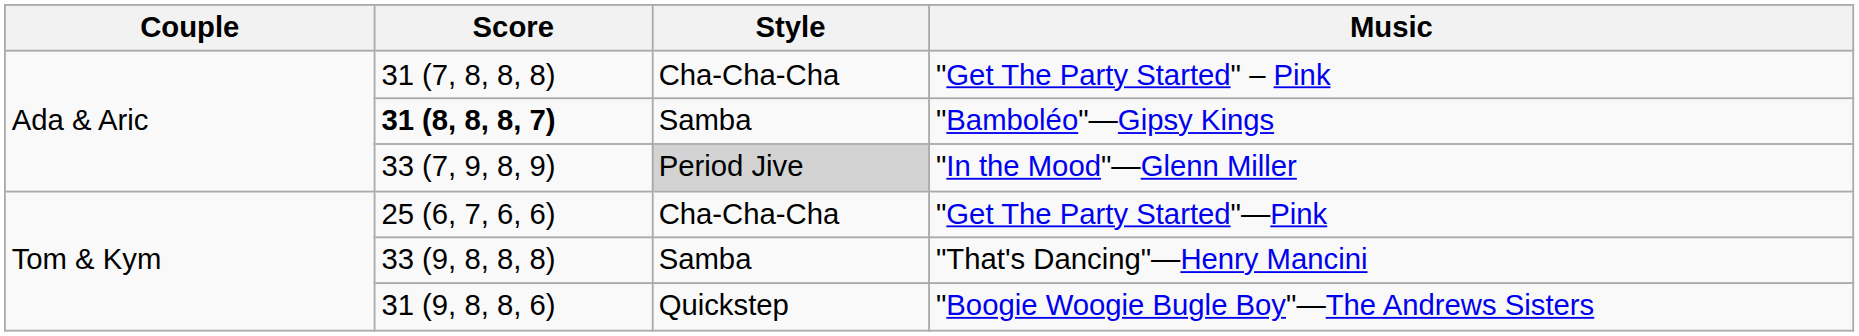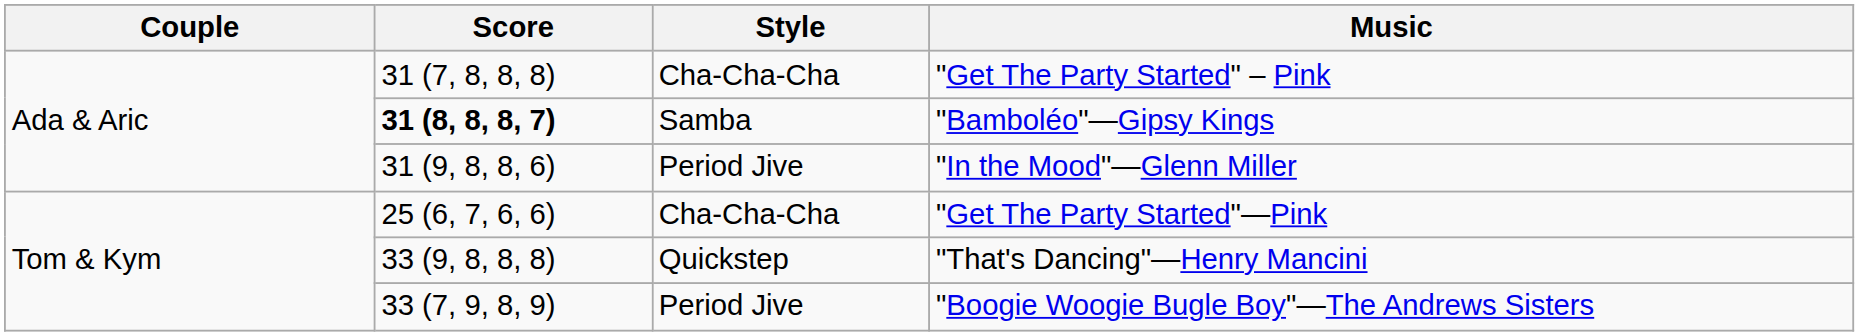"In the Mood"—Glenn Miller | Score: 33 (7, 9, 8, 9) -> 31 (9, 8, 8, 6)
"In the Mood"—Glenn Miller | Style: lightgrey background -> no background
"That's Dancing"—Henry Mancini | Style: Samba -> Quickstep
"Boogie Woogie Bugle Boy"—The Andrews Sisters | Score: 31 (9, 8, 8, 6) -> 33 (7, 9, 8, 9)
"Boogie Woogie Bugle Boy"—The Andrews Sisters | Style: Quickstep -> Period Jive
